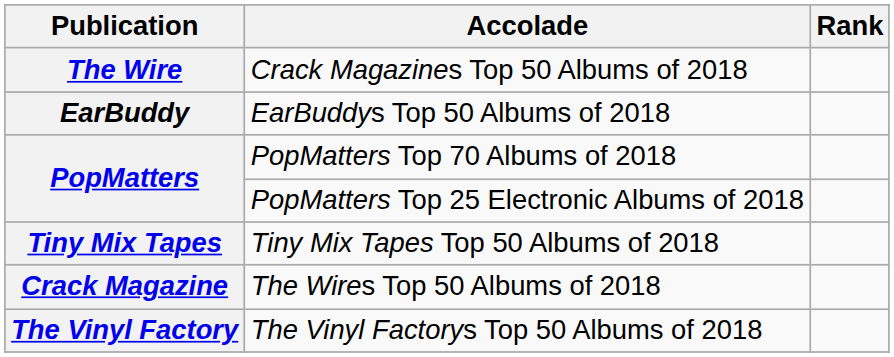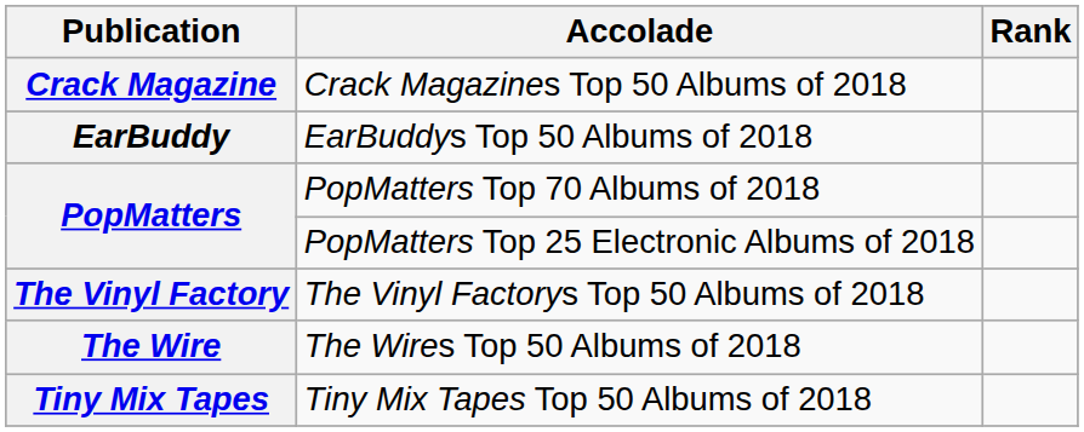Crack Magazines Top 50 Albums of 2018 | Publication: The Wire -> Crack Magazine
rows swapped: Tiny Mix Tapes Top 50 Albums of 2018 <-> The Vinyl Factorys Top 50 Albums of 2018
The Wires Top 50 Albums of 2018 | Publication: Crack Magazine -> The Wire
